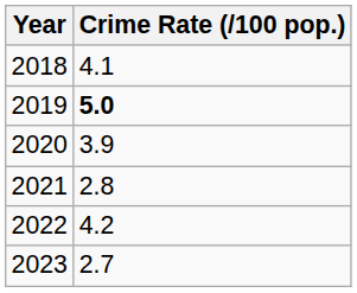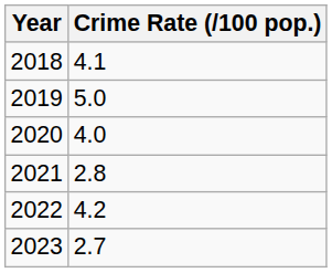2019 | Crime Rate (/100 pop.): bold -> normal
2020 | Crime Rate (/100 pop.): 3.9 -> 4.0
